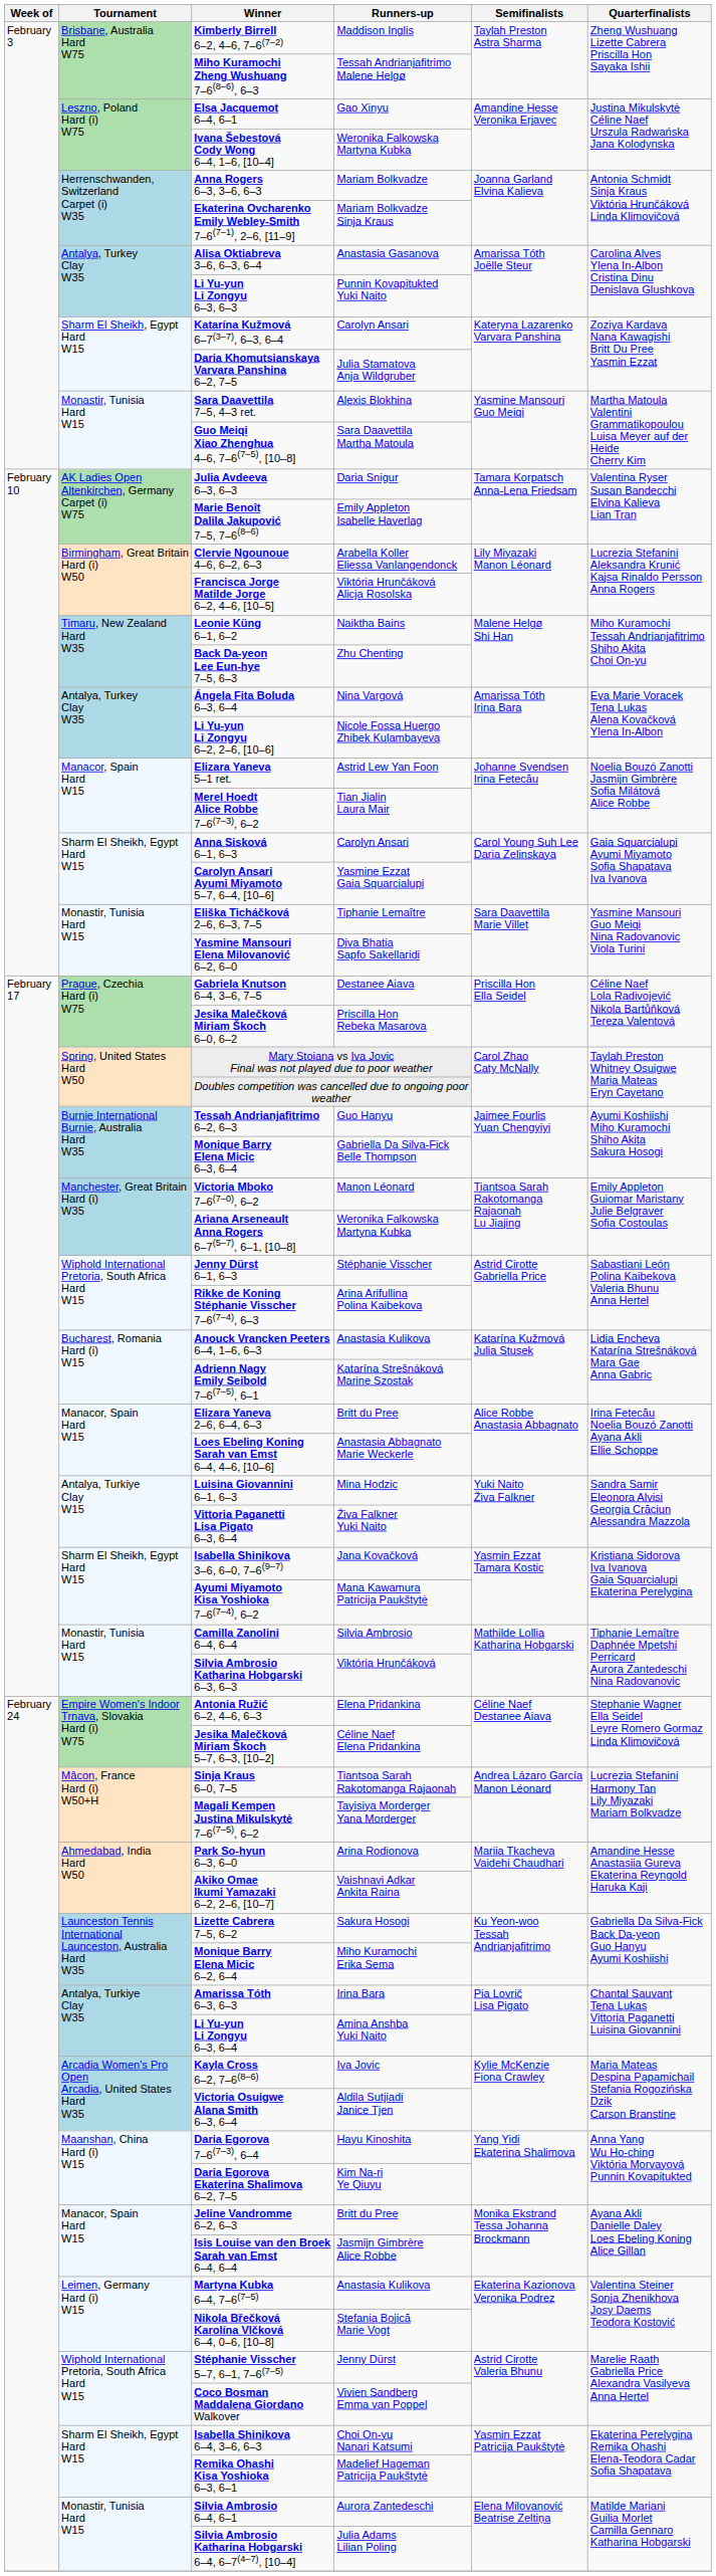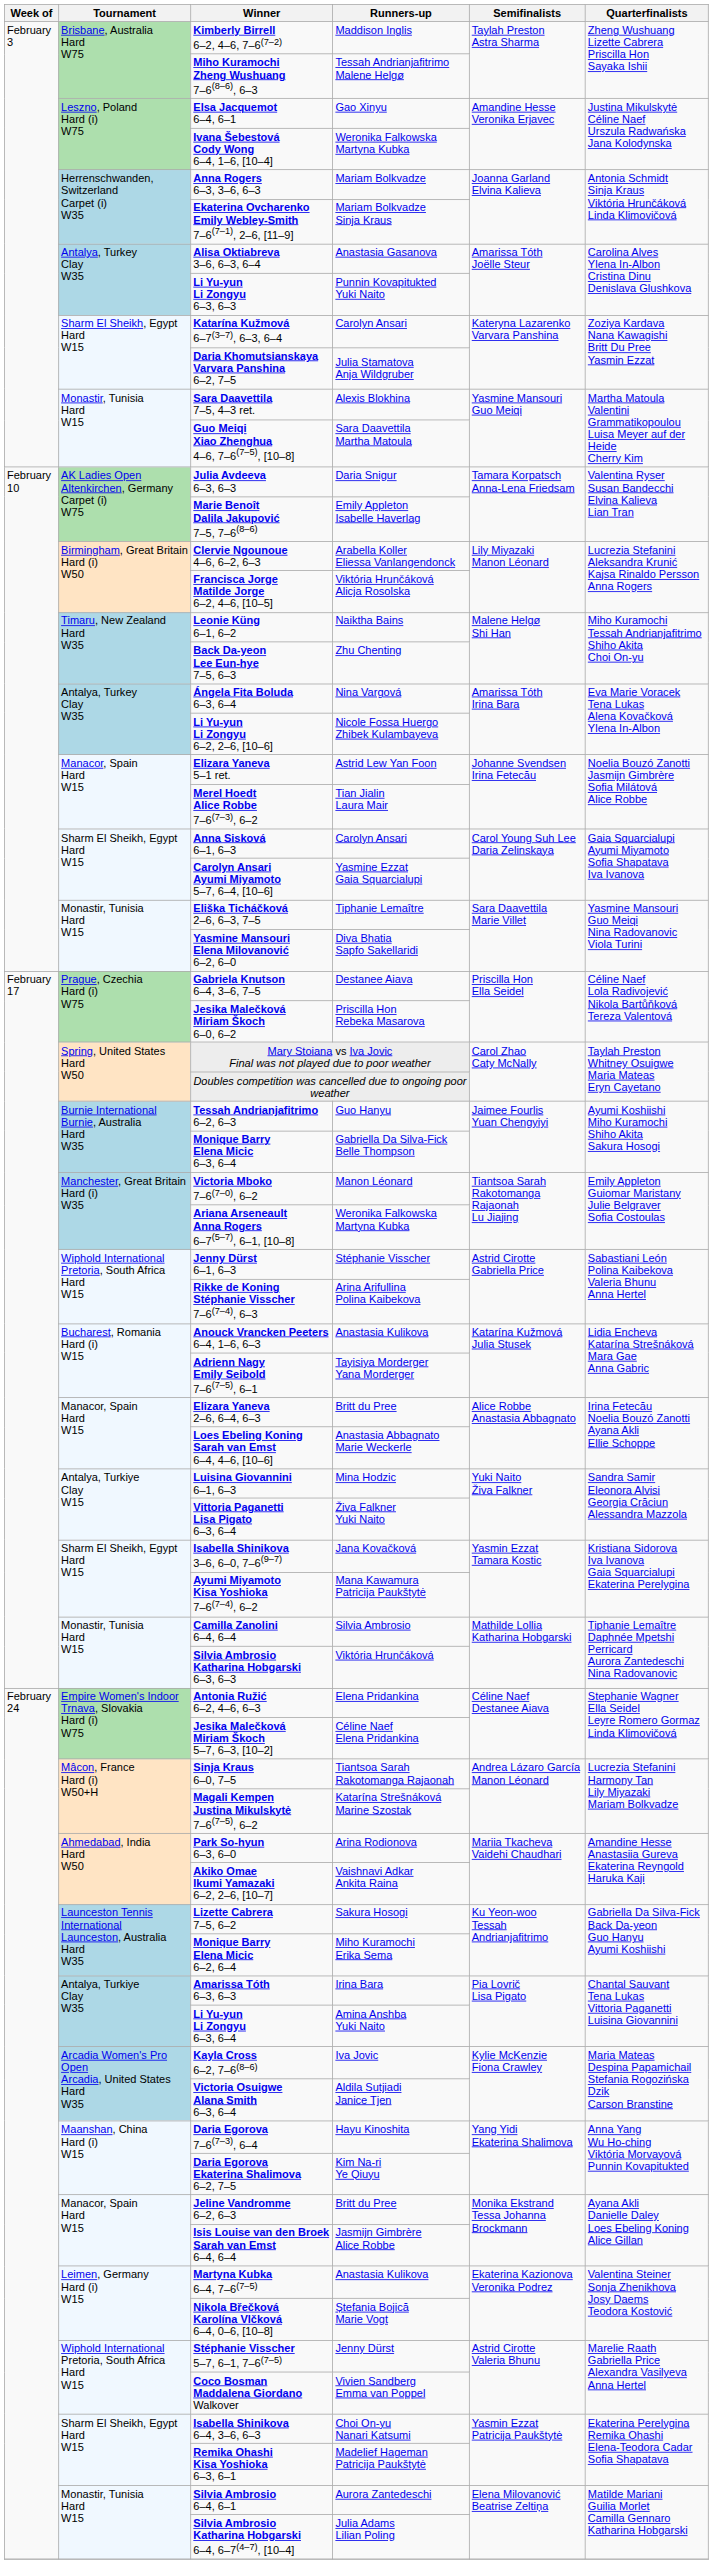Adrienn Nagy Emily Seibold 7–6(7–5), 6–1 | Runners-up: Katarína Strešnáková Marine Szostak -> Tayisiya Morderger Yana Morderger
Magali Kempen Justina Mikulskytė 7–6(7–5), 6–2 | Runners-up: Tayisiya Morderger Yana Morderger -> Katarína Strešnáková Marine Szostak
